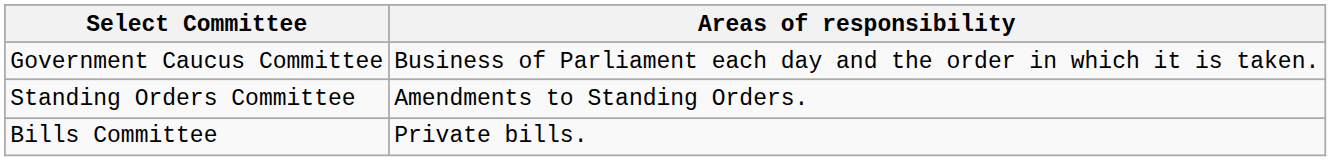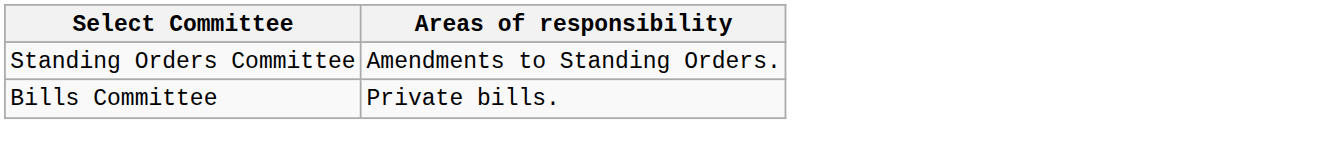- row: Government Caucus Committee | Business of Parliament each day and the order in which it is taken.
